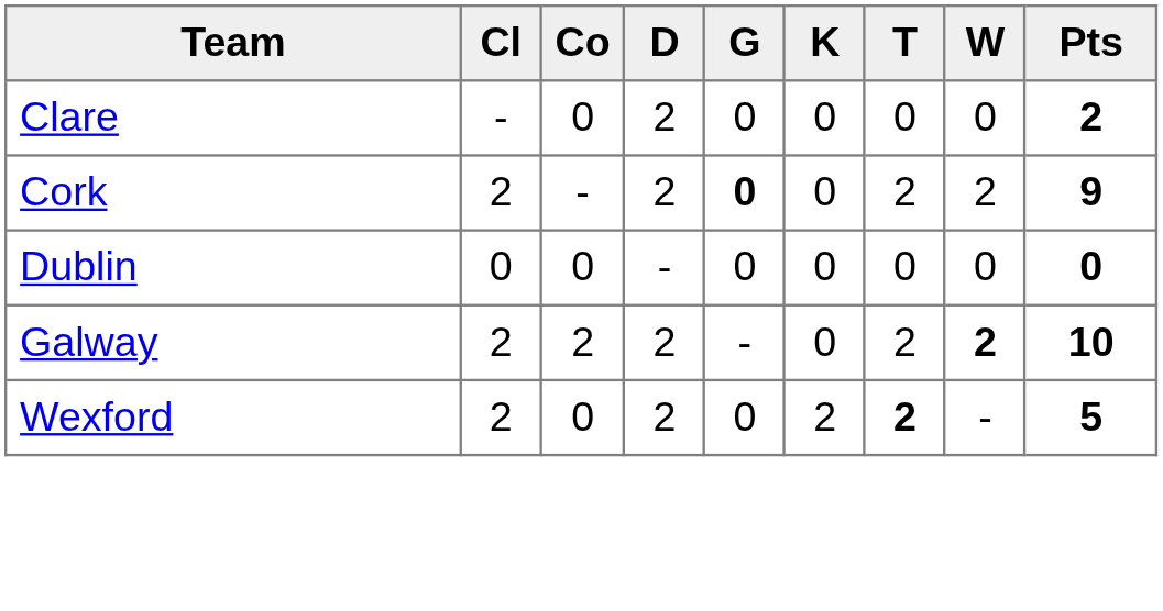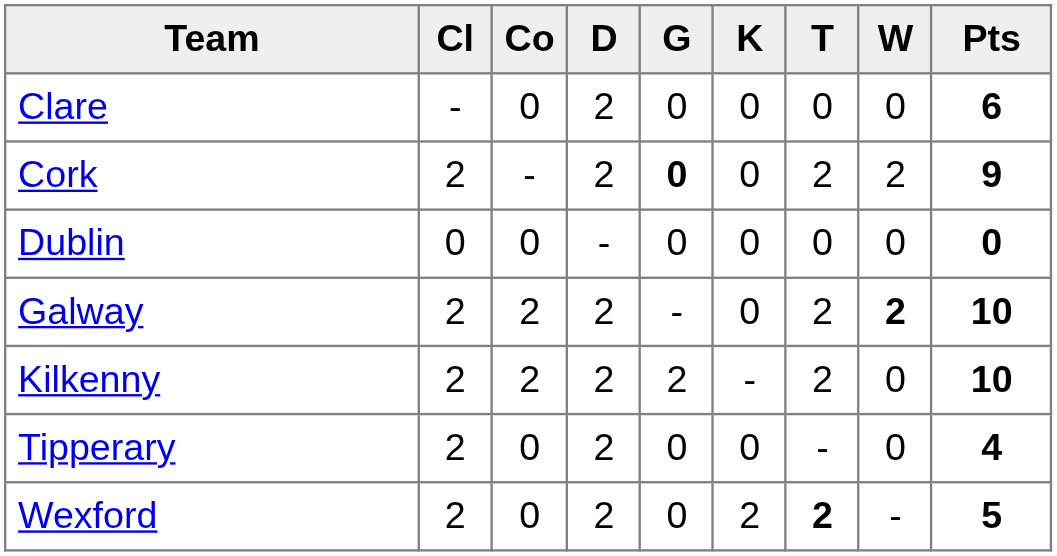Clare | Pts: 2 -> 6
+ row: Kilkenny | 2 | 2 | 2 | 2 | - | 2 | 0 | 10
+ row: Tipperary | 2 | 0 | 2 | 0 | 0 | - | 0 | 4
